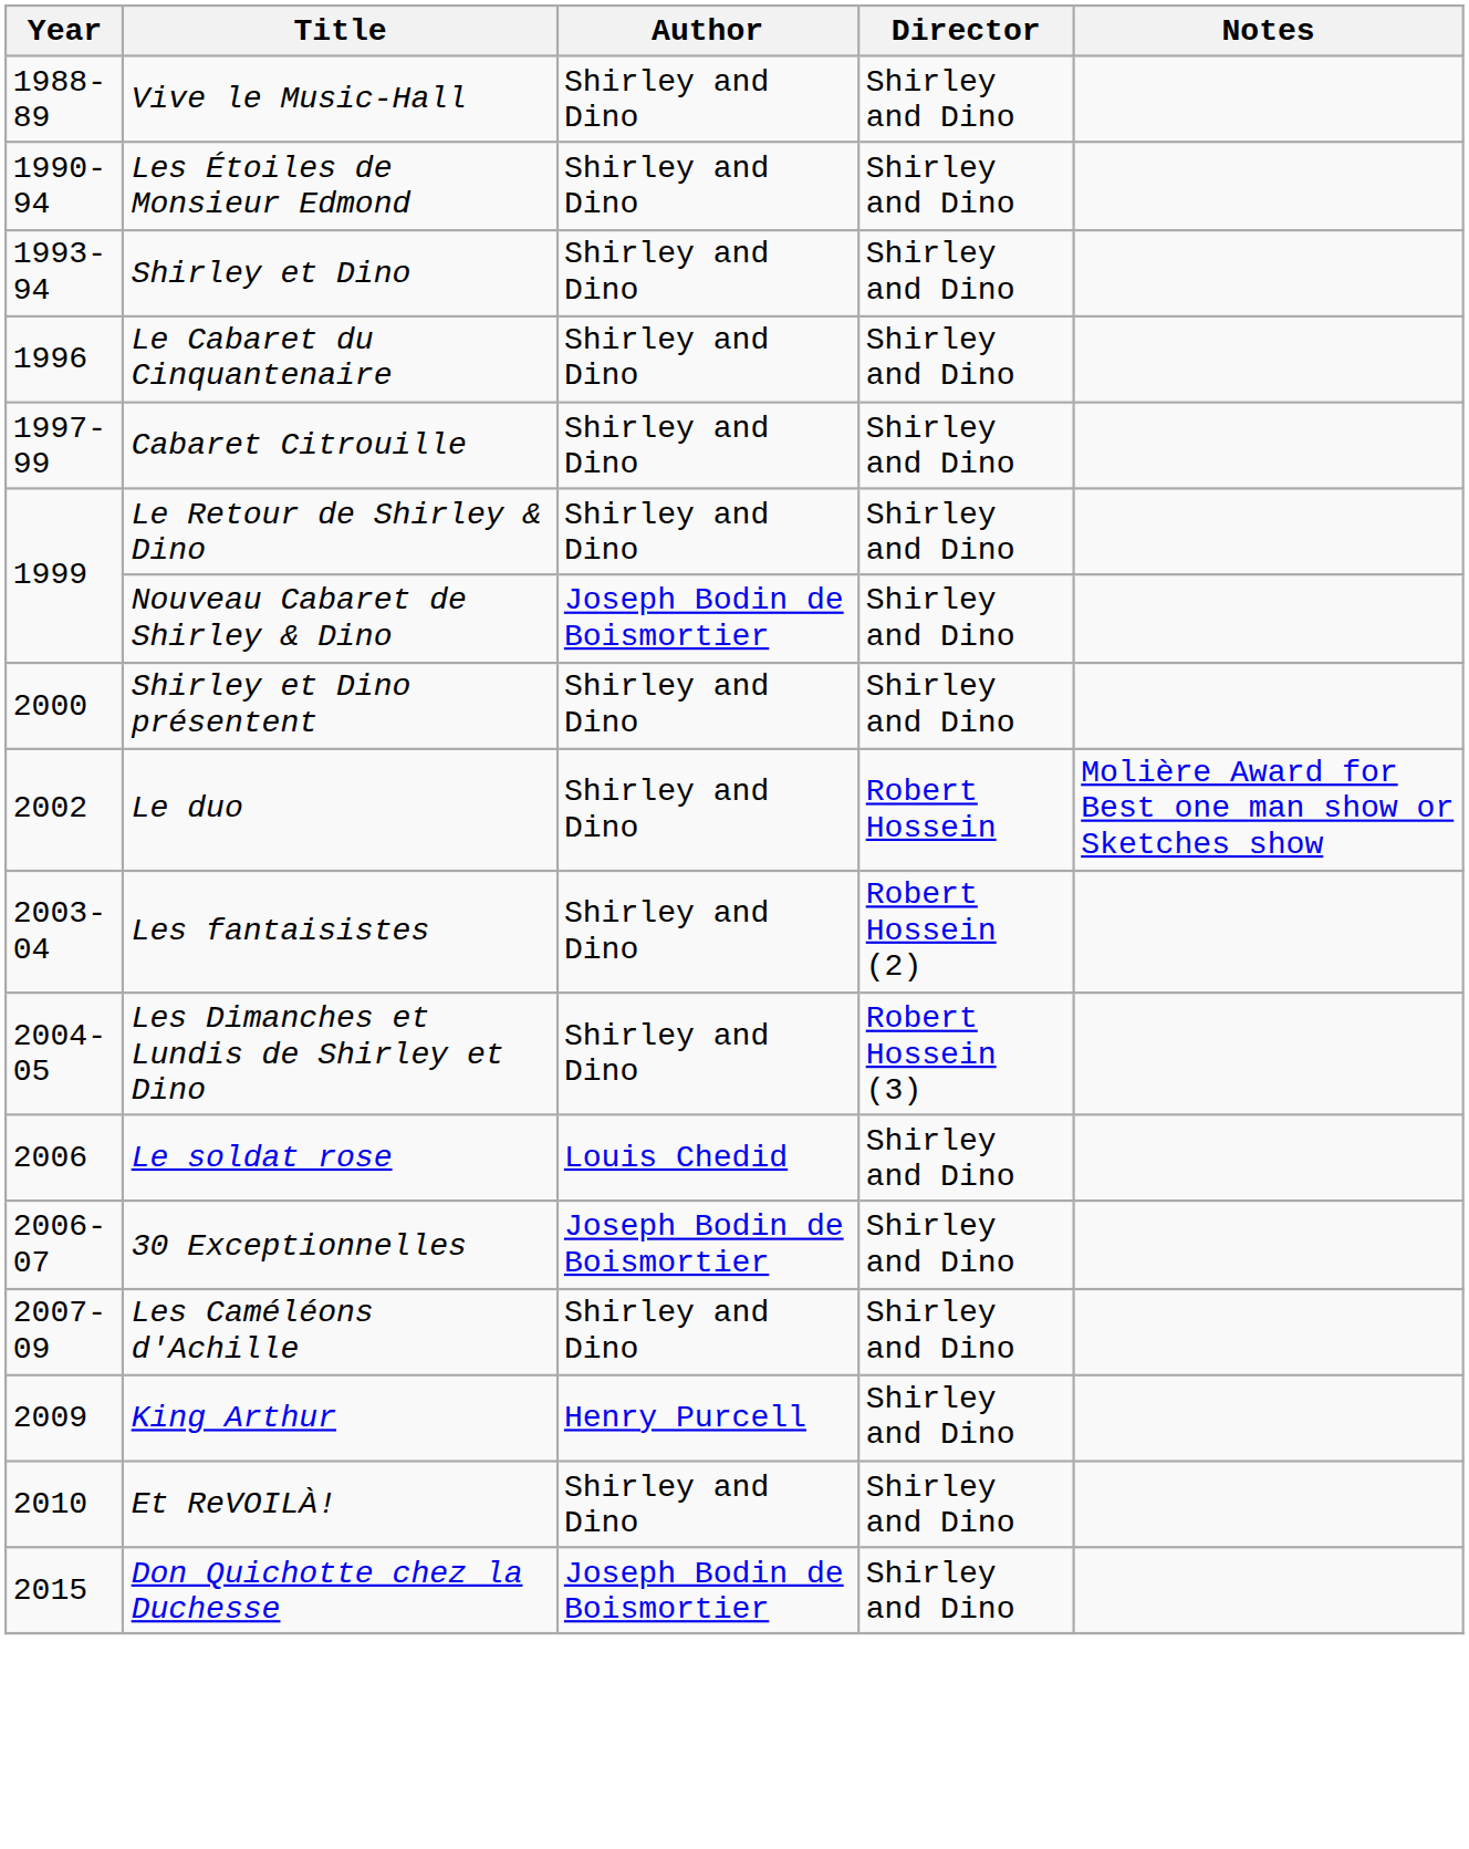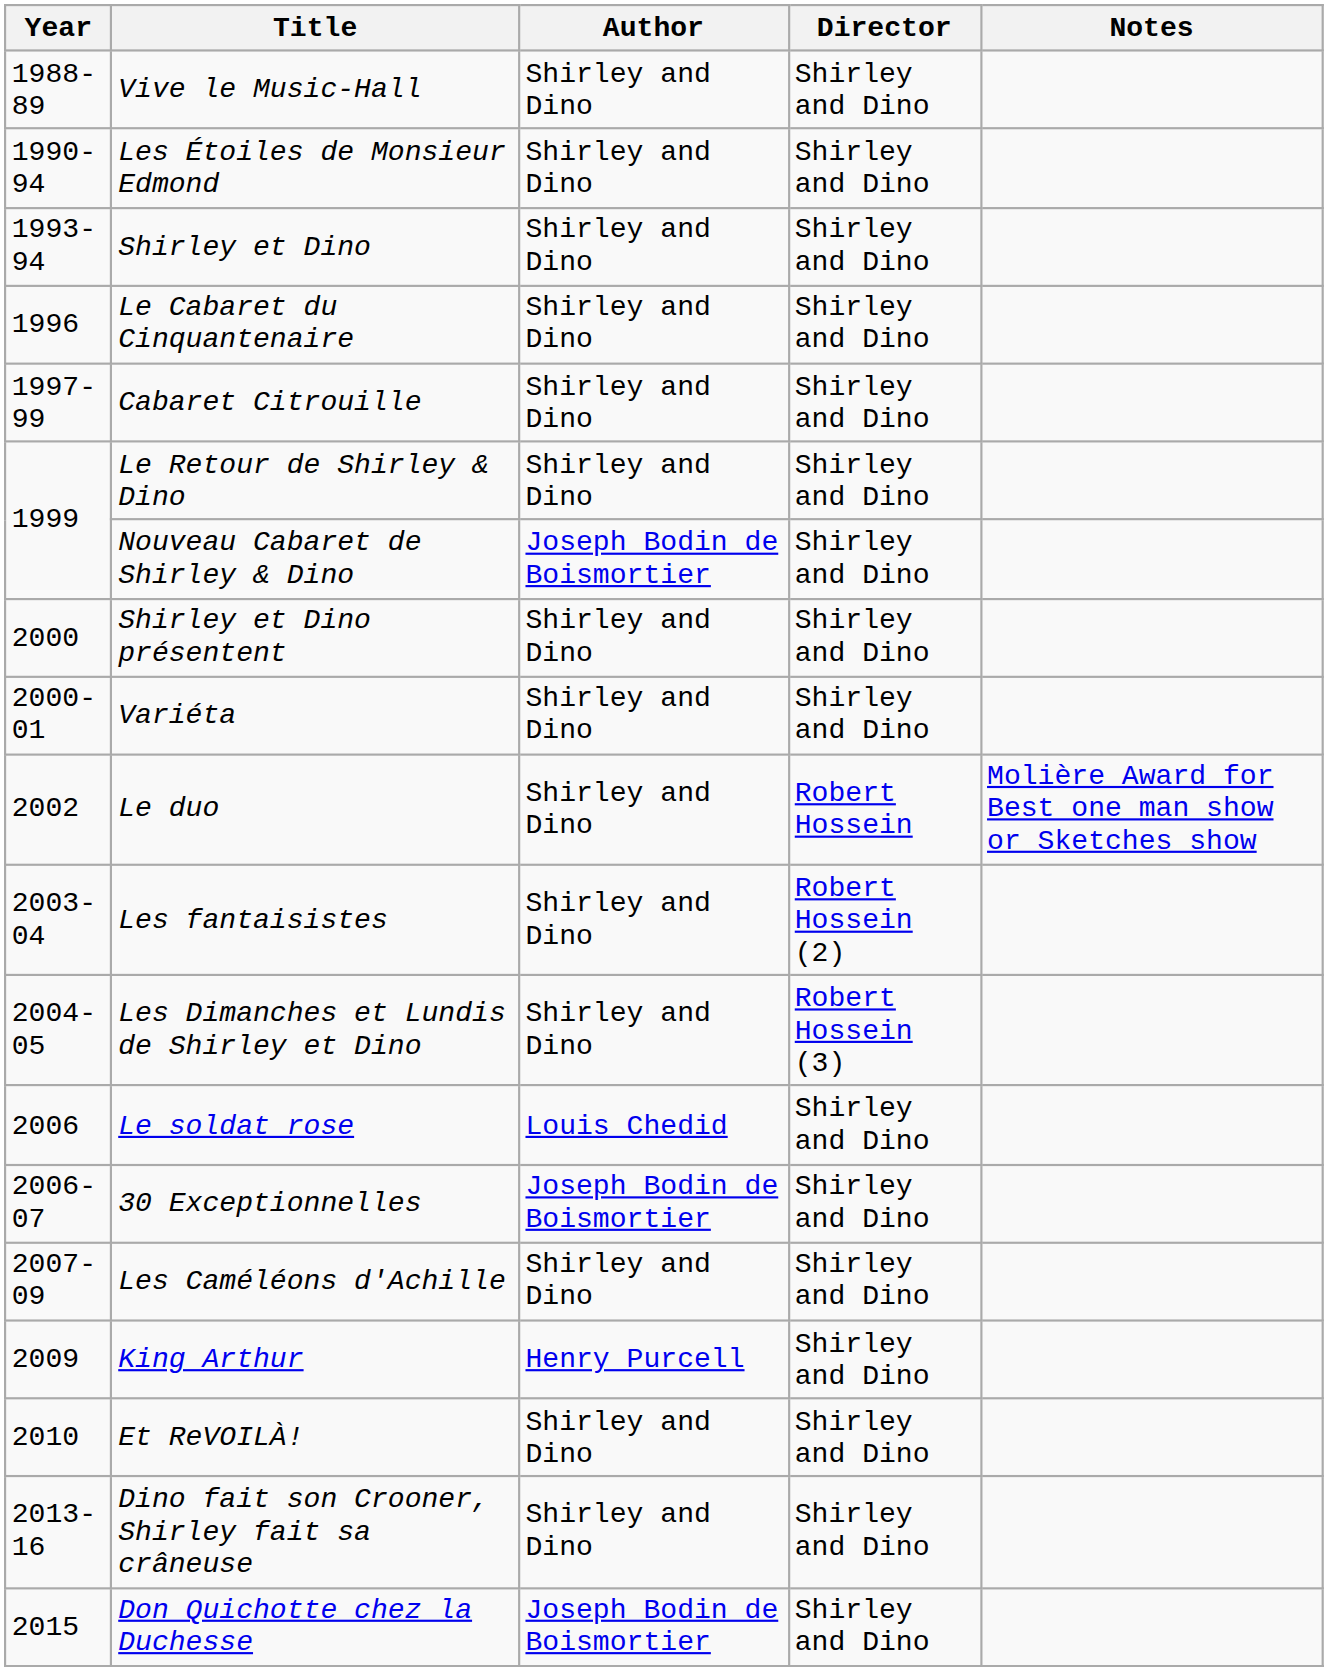+ row: 2000-01 | Variéta | Shirley and Dino | Shirley and Dino
+ row: 2013-16 | Dino fait son Crooner, Shirley fait sa crâneuse | Shirley and Dino | Shirley and Dino
